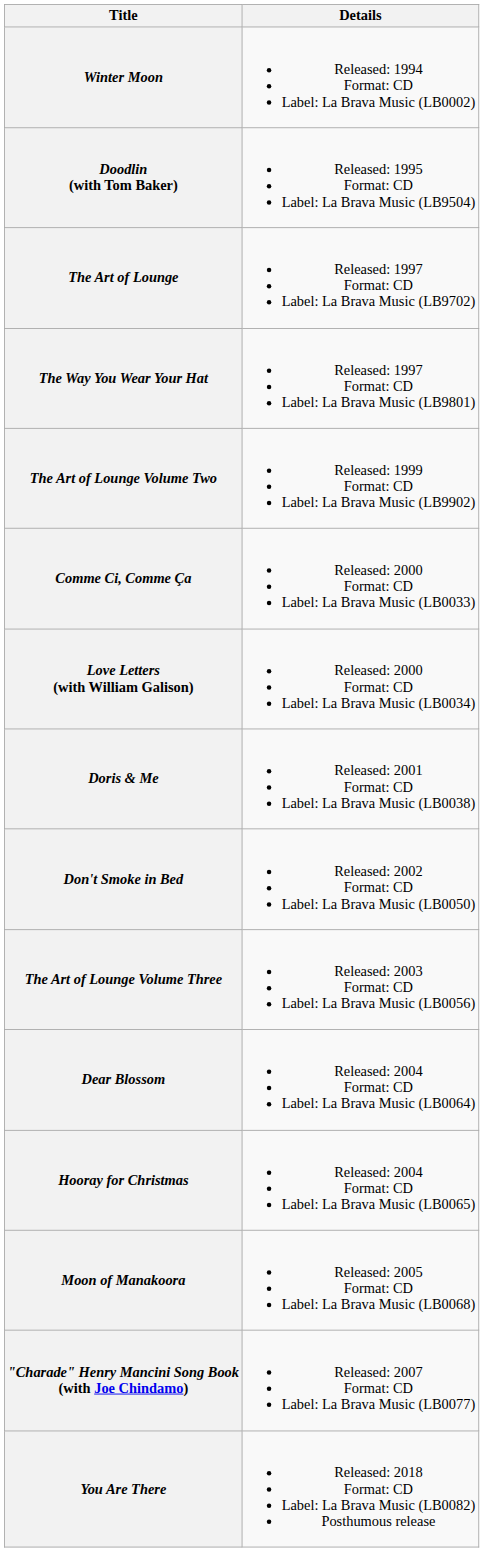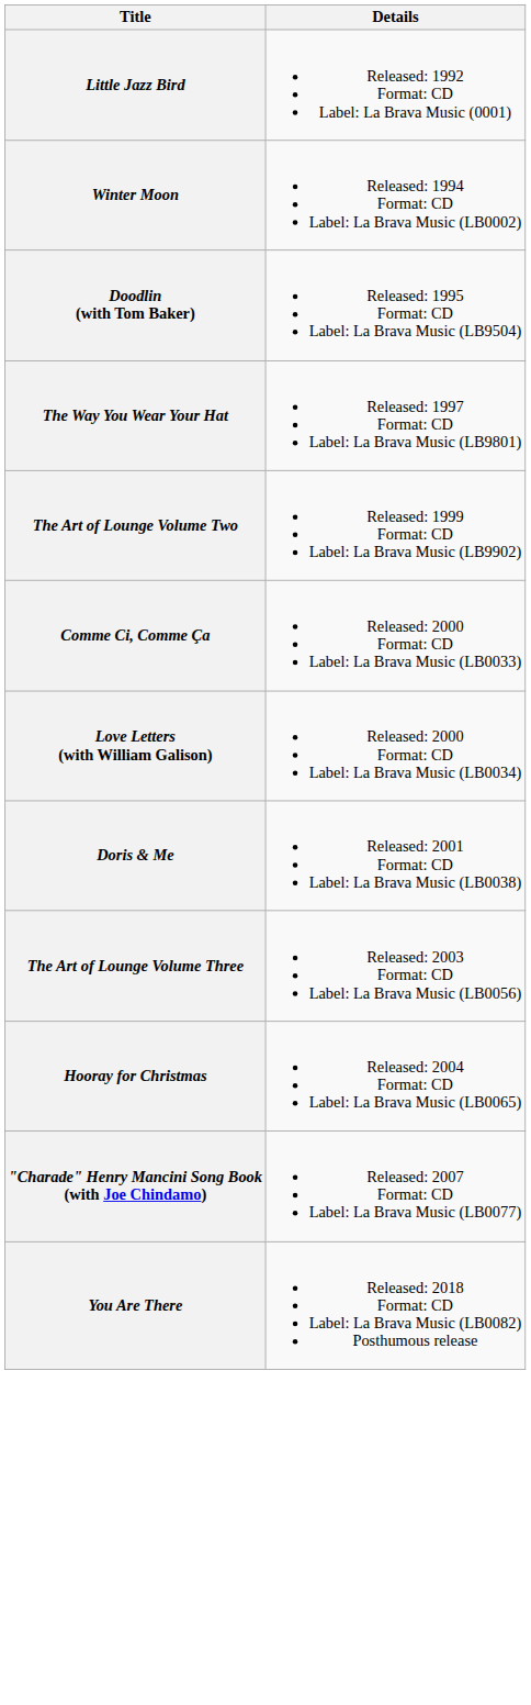+ row: Little Jazz Bird | Released: 1992 Format: CD Label: La Brava Music (0001)
- row: The Art of Lounge | Released: 1997 Format: CD Label: La Brava Music (LB9702)
- row: Don't Smoke in Bed | Released: 2002 Format: CD Label: La Brava Music (LB0050)
- row: Dear Blossom | Released: 2004 Format: CD Label: La Brava Music (LB0064)
- row: Moon of Manakoora | Released: 2005 Format: CD Label: La Brava Music (LB0068)
